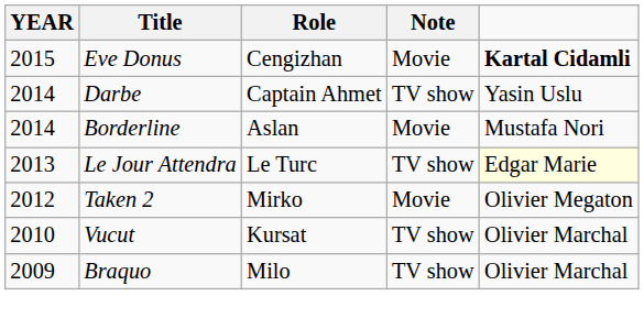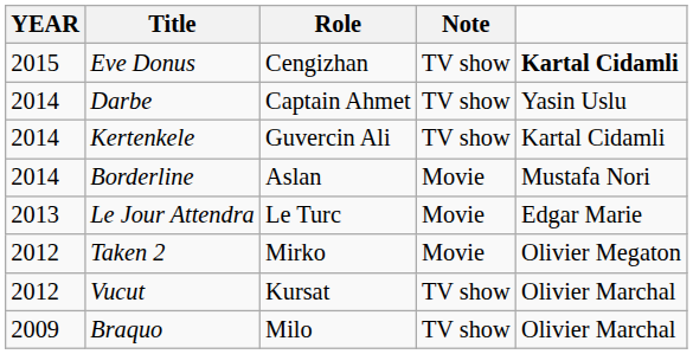Eve Donus | Note: Movie -> TV show
+ row: 2014 | Kertenkele | Guvercin Ali | TV show | Kartal Cidamli
Le Jour Attendra | Note: TV show -> Movie
Le Jour Attendra | column 5: lightyellow background -> no background
Vucut | YEAR: 2010 -> 2012
